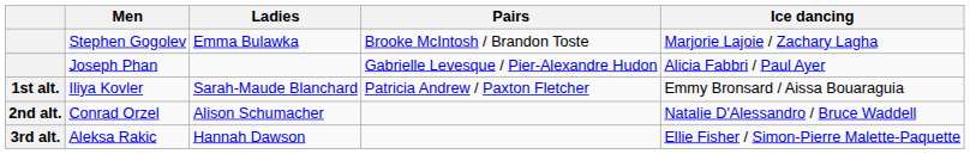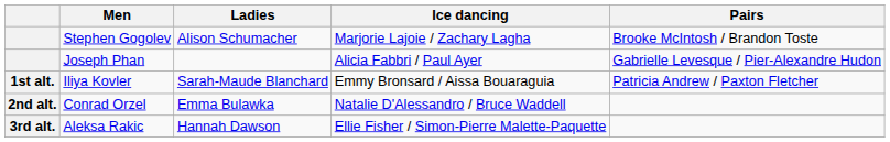columns swapped: Pairs <-> Ice dancing
Stephen Gogolev | Ladies: Emma Bulawka -> Alison Schumacher
Conrad Orzel | Ladies: Alison Schumacher -> Emma Bulawka
